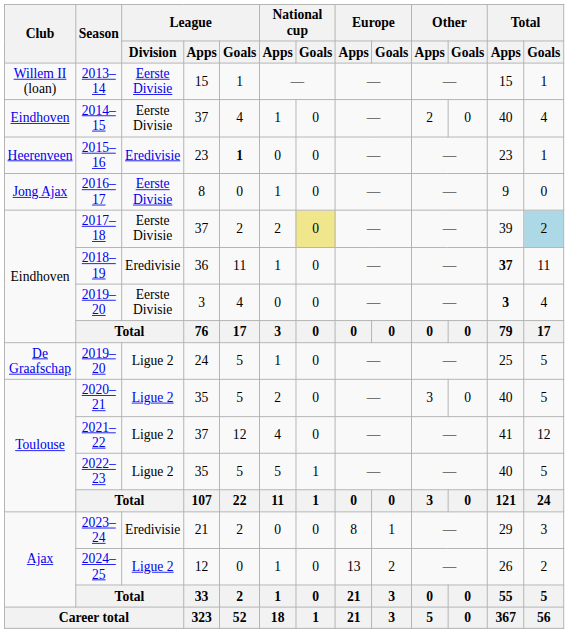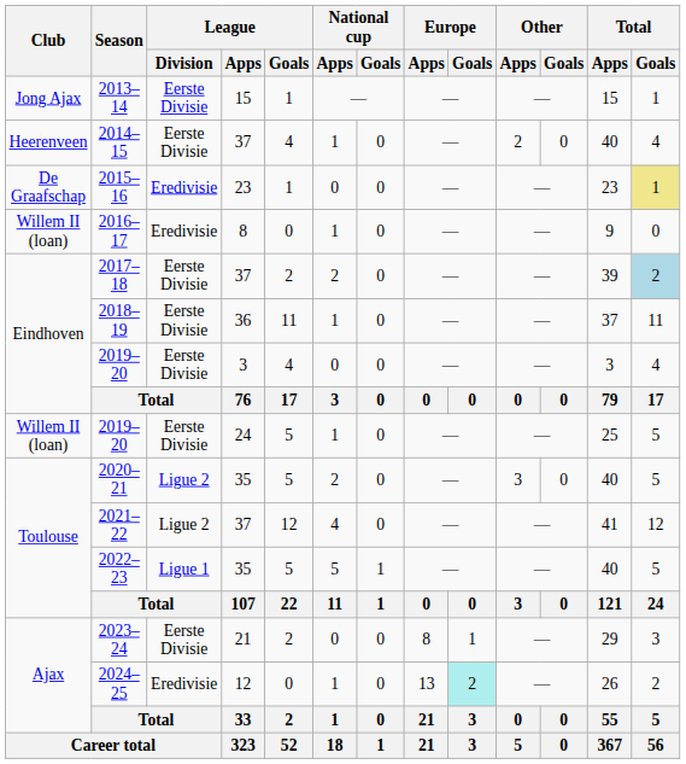2013–14 | Club: Willem II (loan) -> Jong Ajax
2014–15 | Club: Eindhoven -> Heerenveen
2015–16 | Club: Heerenveen -> De Graafschap
2015–16 | League / Goals: bold -> normal
2015–16 | Total / Goals: no background -> khaki background
2016–17 | Club: Jong Ajax -> Willem II (loan)
2016–17 | League / Division: Eerste Divisie -> Eredivisie
2017–18 | National cup / Goals: khaki background -> no background
2018–19 | League / Division: Eredivisie -> Eerste Divisie
2018–19 | Total / Apps: bold -> normal
2019–20 / 3 | Total / Apps: bold -> normal
2019–20 / 24 | Club: De Graafschap -> Willem II (loan)
2019–20 / 24 | League / Division: Ligue 2 -> Eerste Divisie
2022–23 | League / Division: Ligue 2 -> Ligue 1
2023–24 | League / Division: Eredivisie -> Eerste Divisie
2024–25 | League / Division: Ligue 2 -> Eredivisie
2024–25 | Europe / Goals: no background -> paleturquoise background
